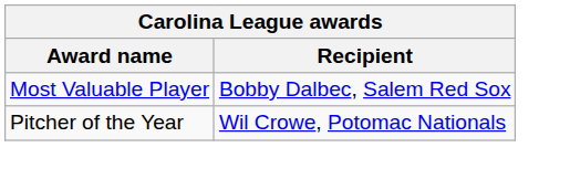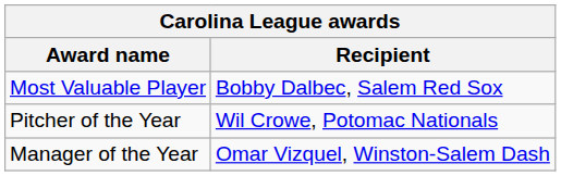+ row: Manager of the Year | Omar Vizquel, Winston-Salem Dash
